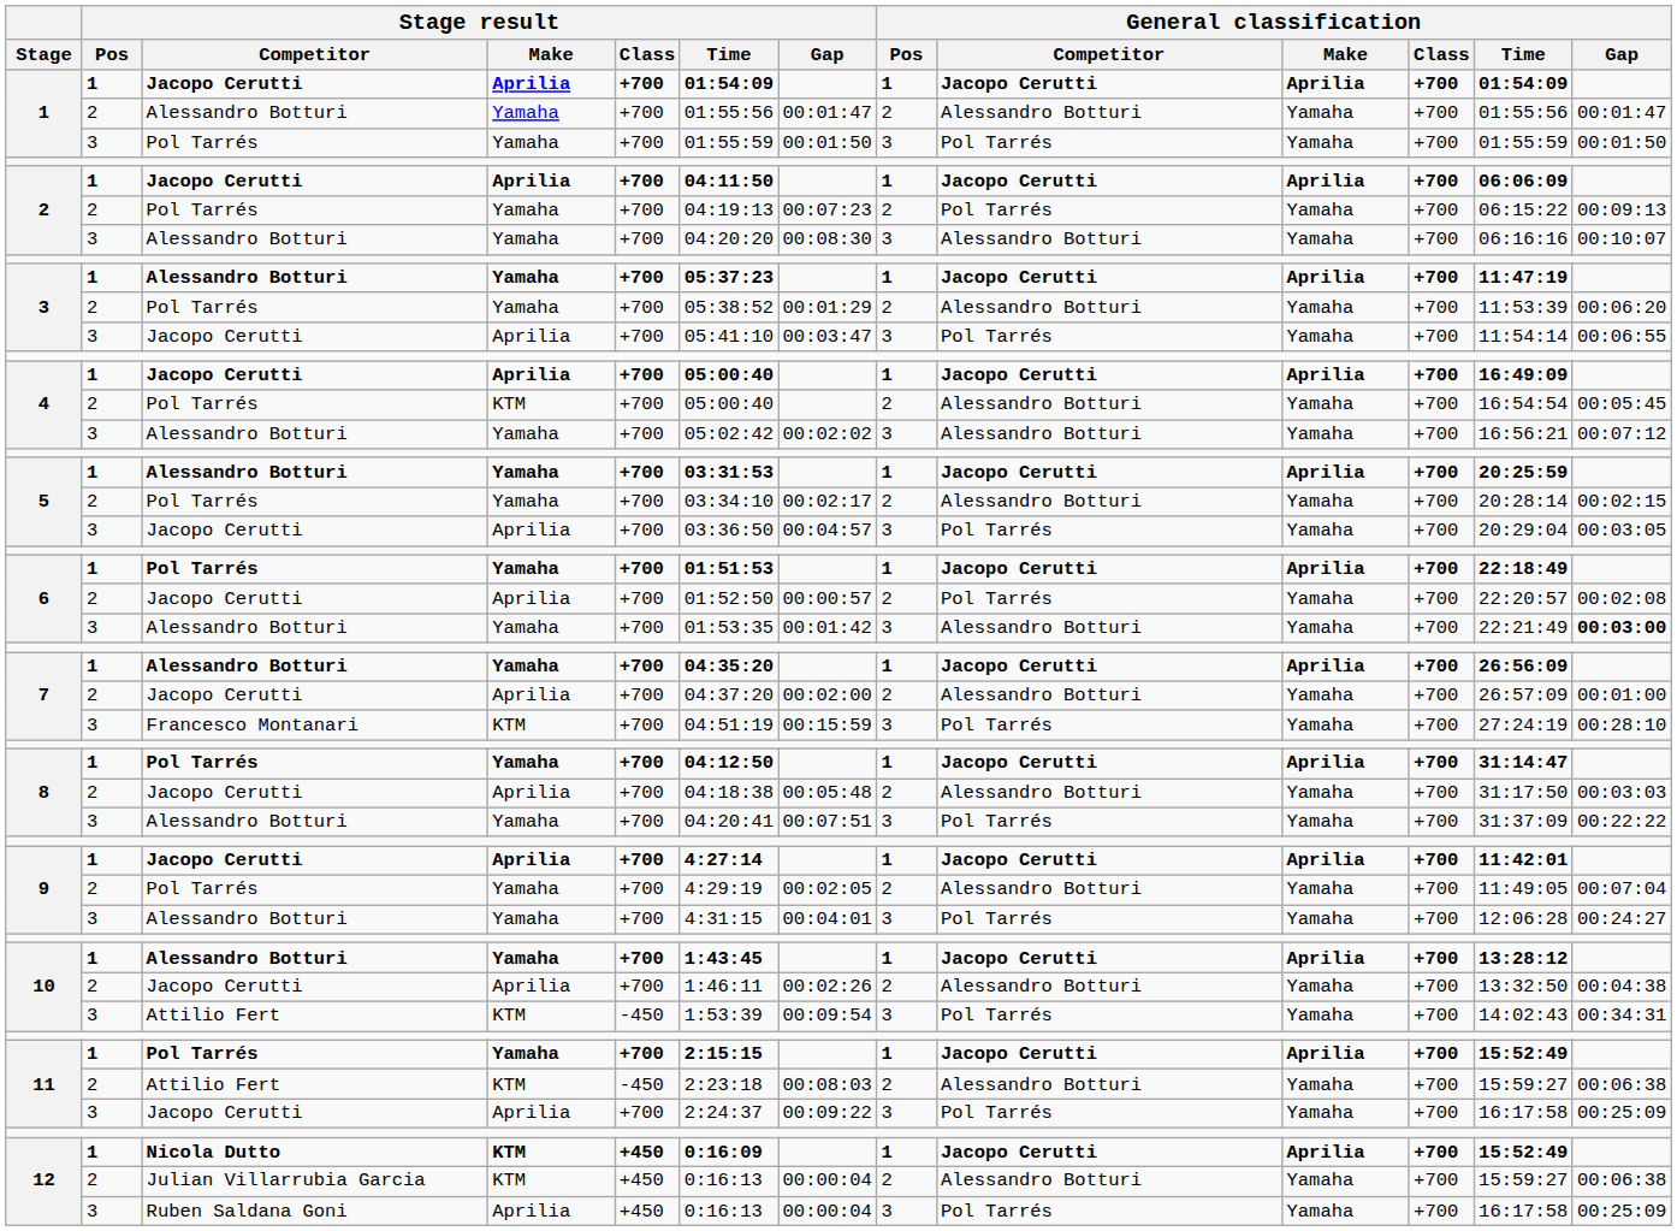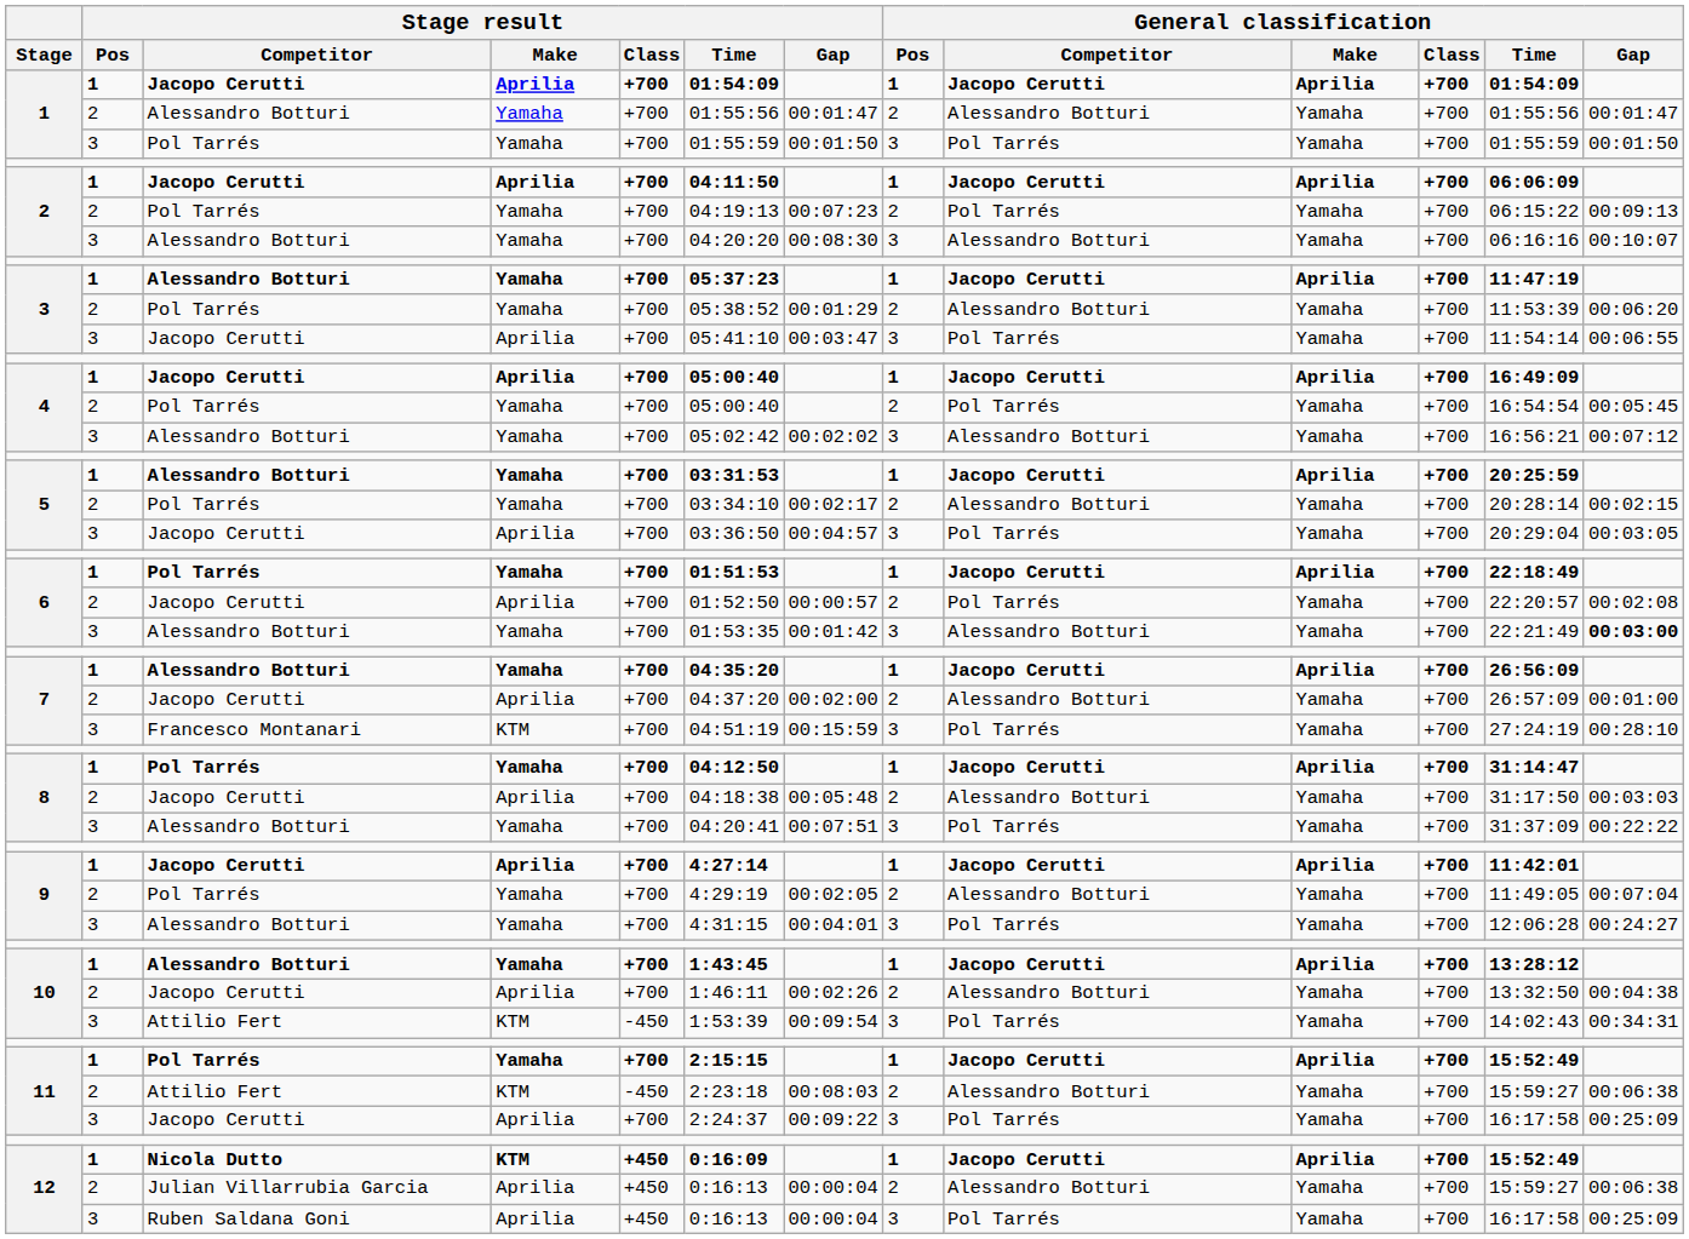4 / Pol Tarrés | Stage result / Make: KTM -> Yamaha
4 / Pol Tarrés | General classification / Competitor: Alessandro Botturi -> Pol Tarrés
12 / Julian Villarrubia Garcia | Stage result / Make: KTM -> Aprilia
